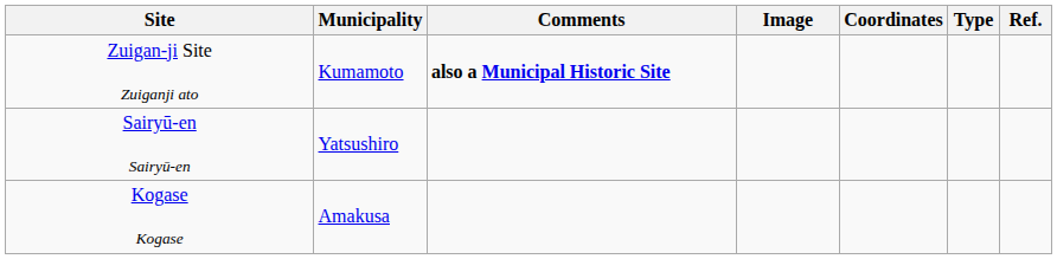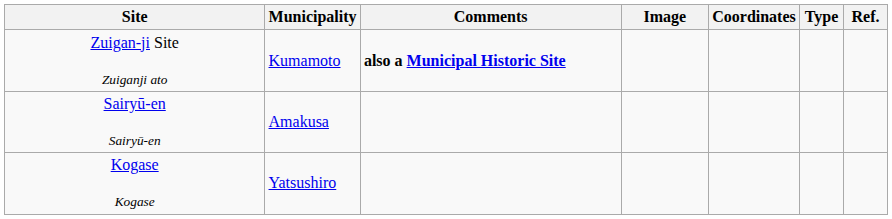Sairyū-en Sairyū-en | Municipality: Yatsushiro -> Amakusa
Kogase Kogase | Municipality: Amakusa -> Yatsushiro
